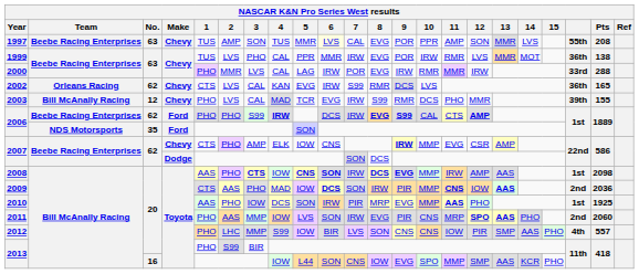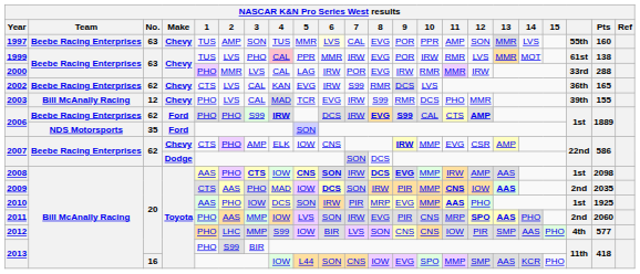1997 | Pts: 208 -> 160
1999 | 4: no background -> pink background
1999 | column 20: 36th -> 61st
2002 | Team: Orleans Racing -> Beebe Racing Enterprises
2009 | Pts: 2036 -> 2035
2012 | Pts: 557 -> 577
